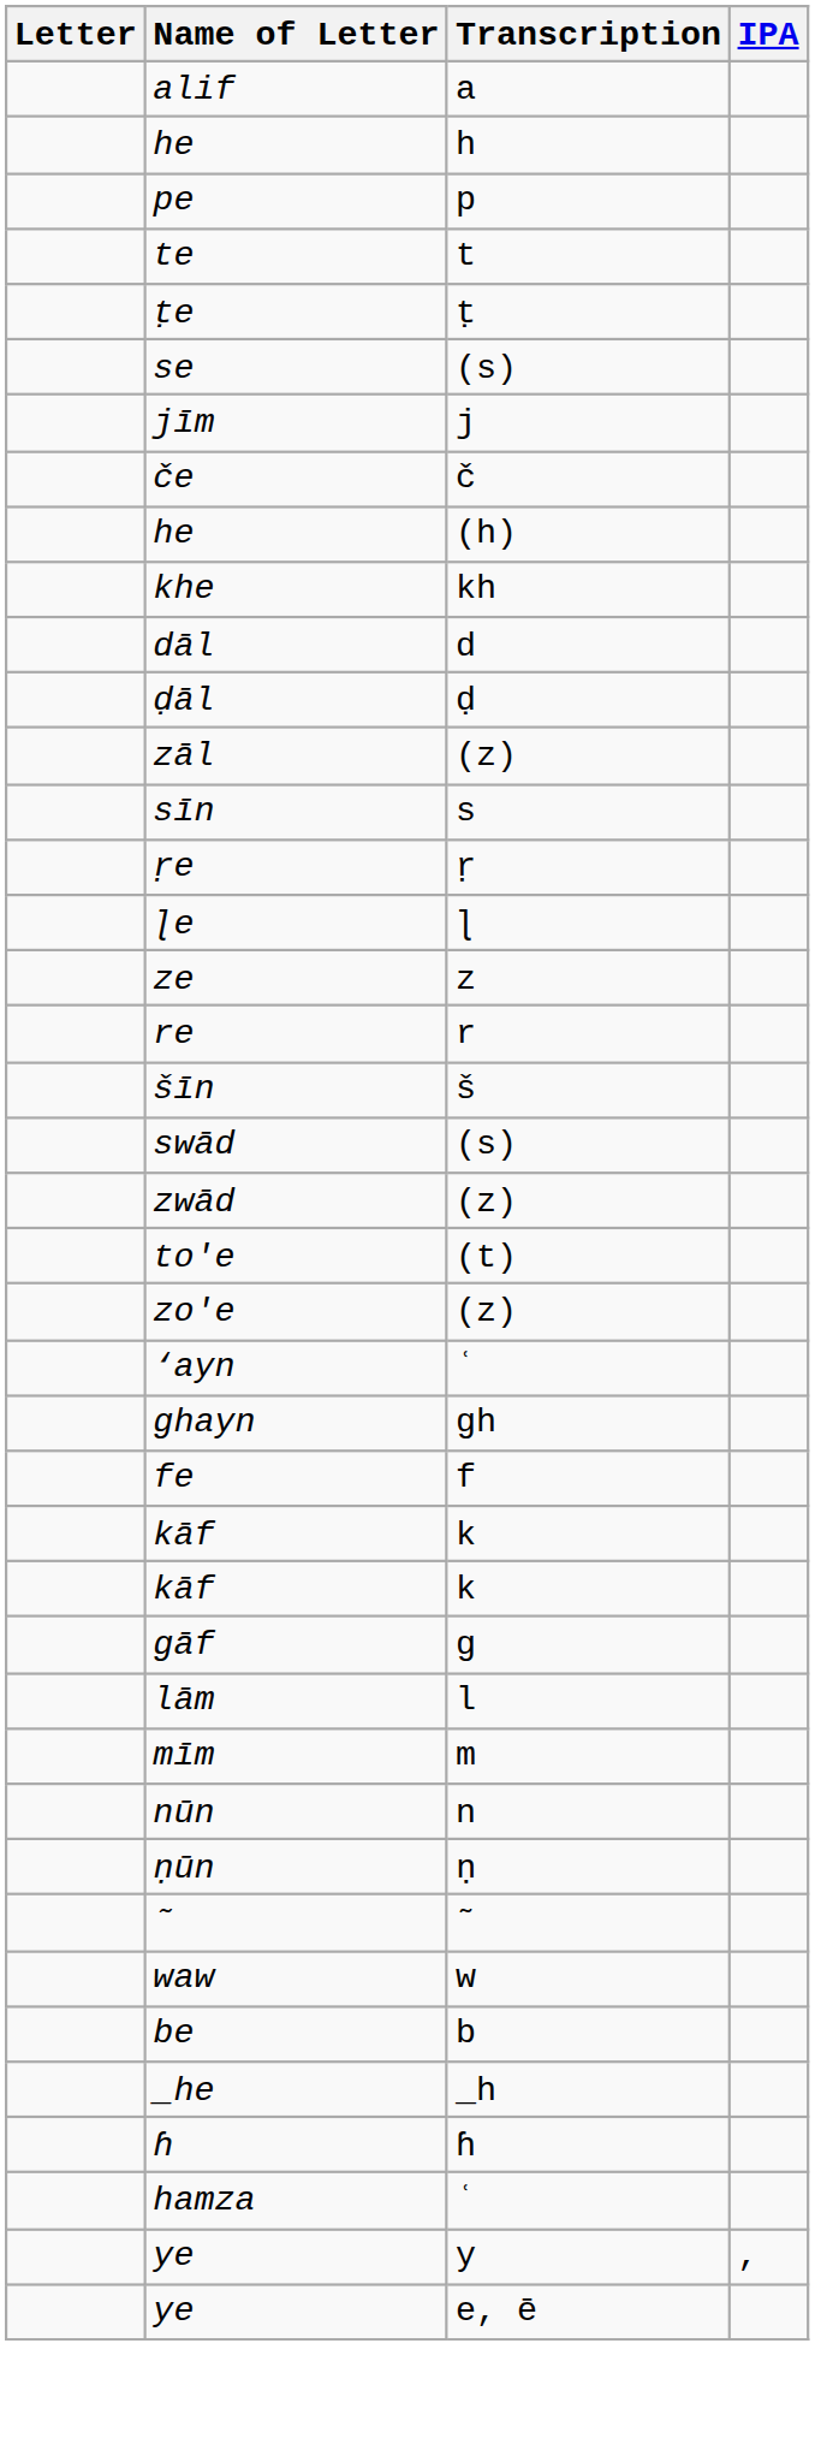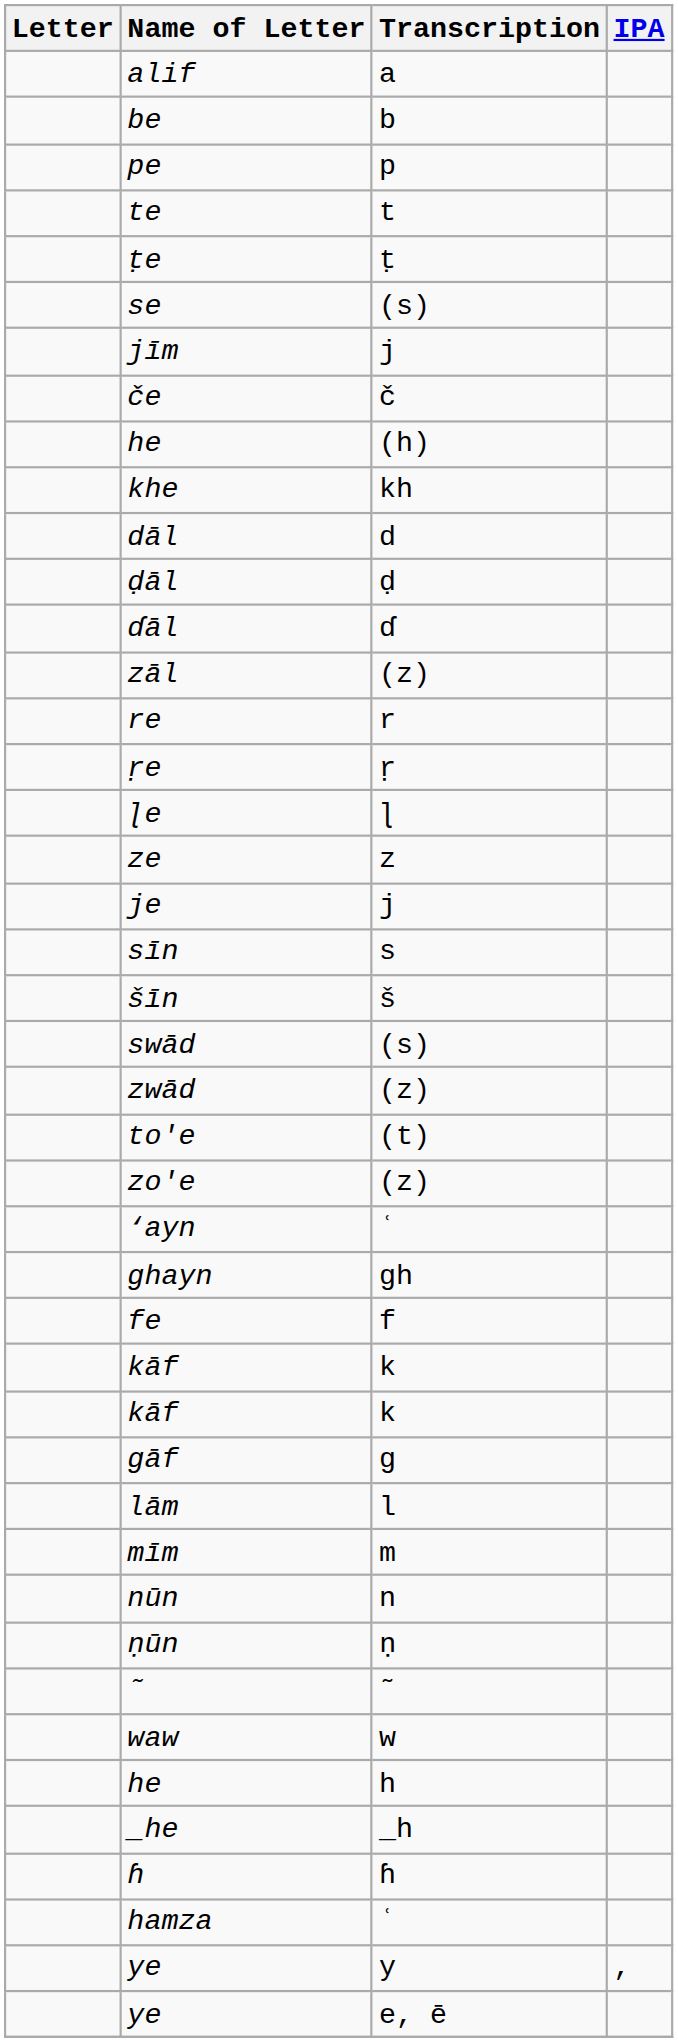rows swapped: be <-> he / h
+ row: ɗāl | ɗ
rows swapped: re <-> sīn
+ row: je | j
